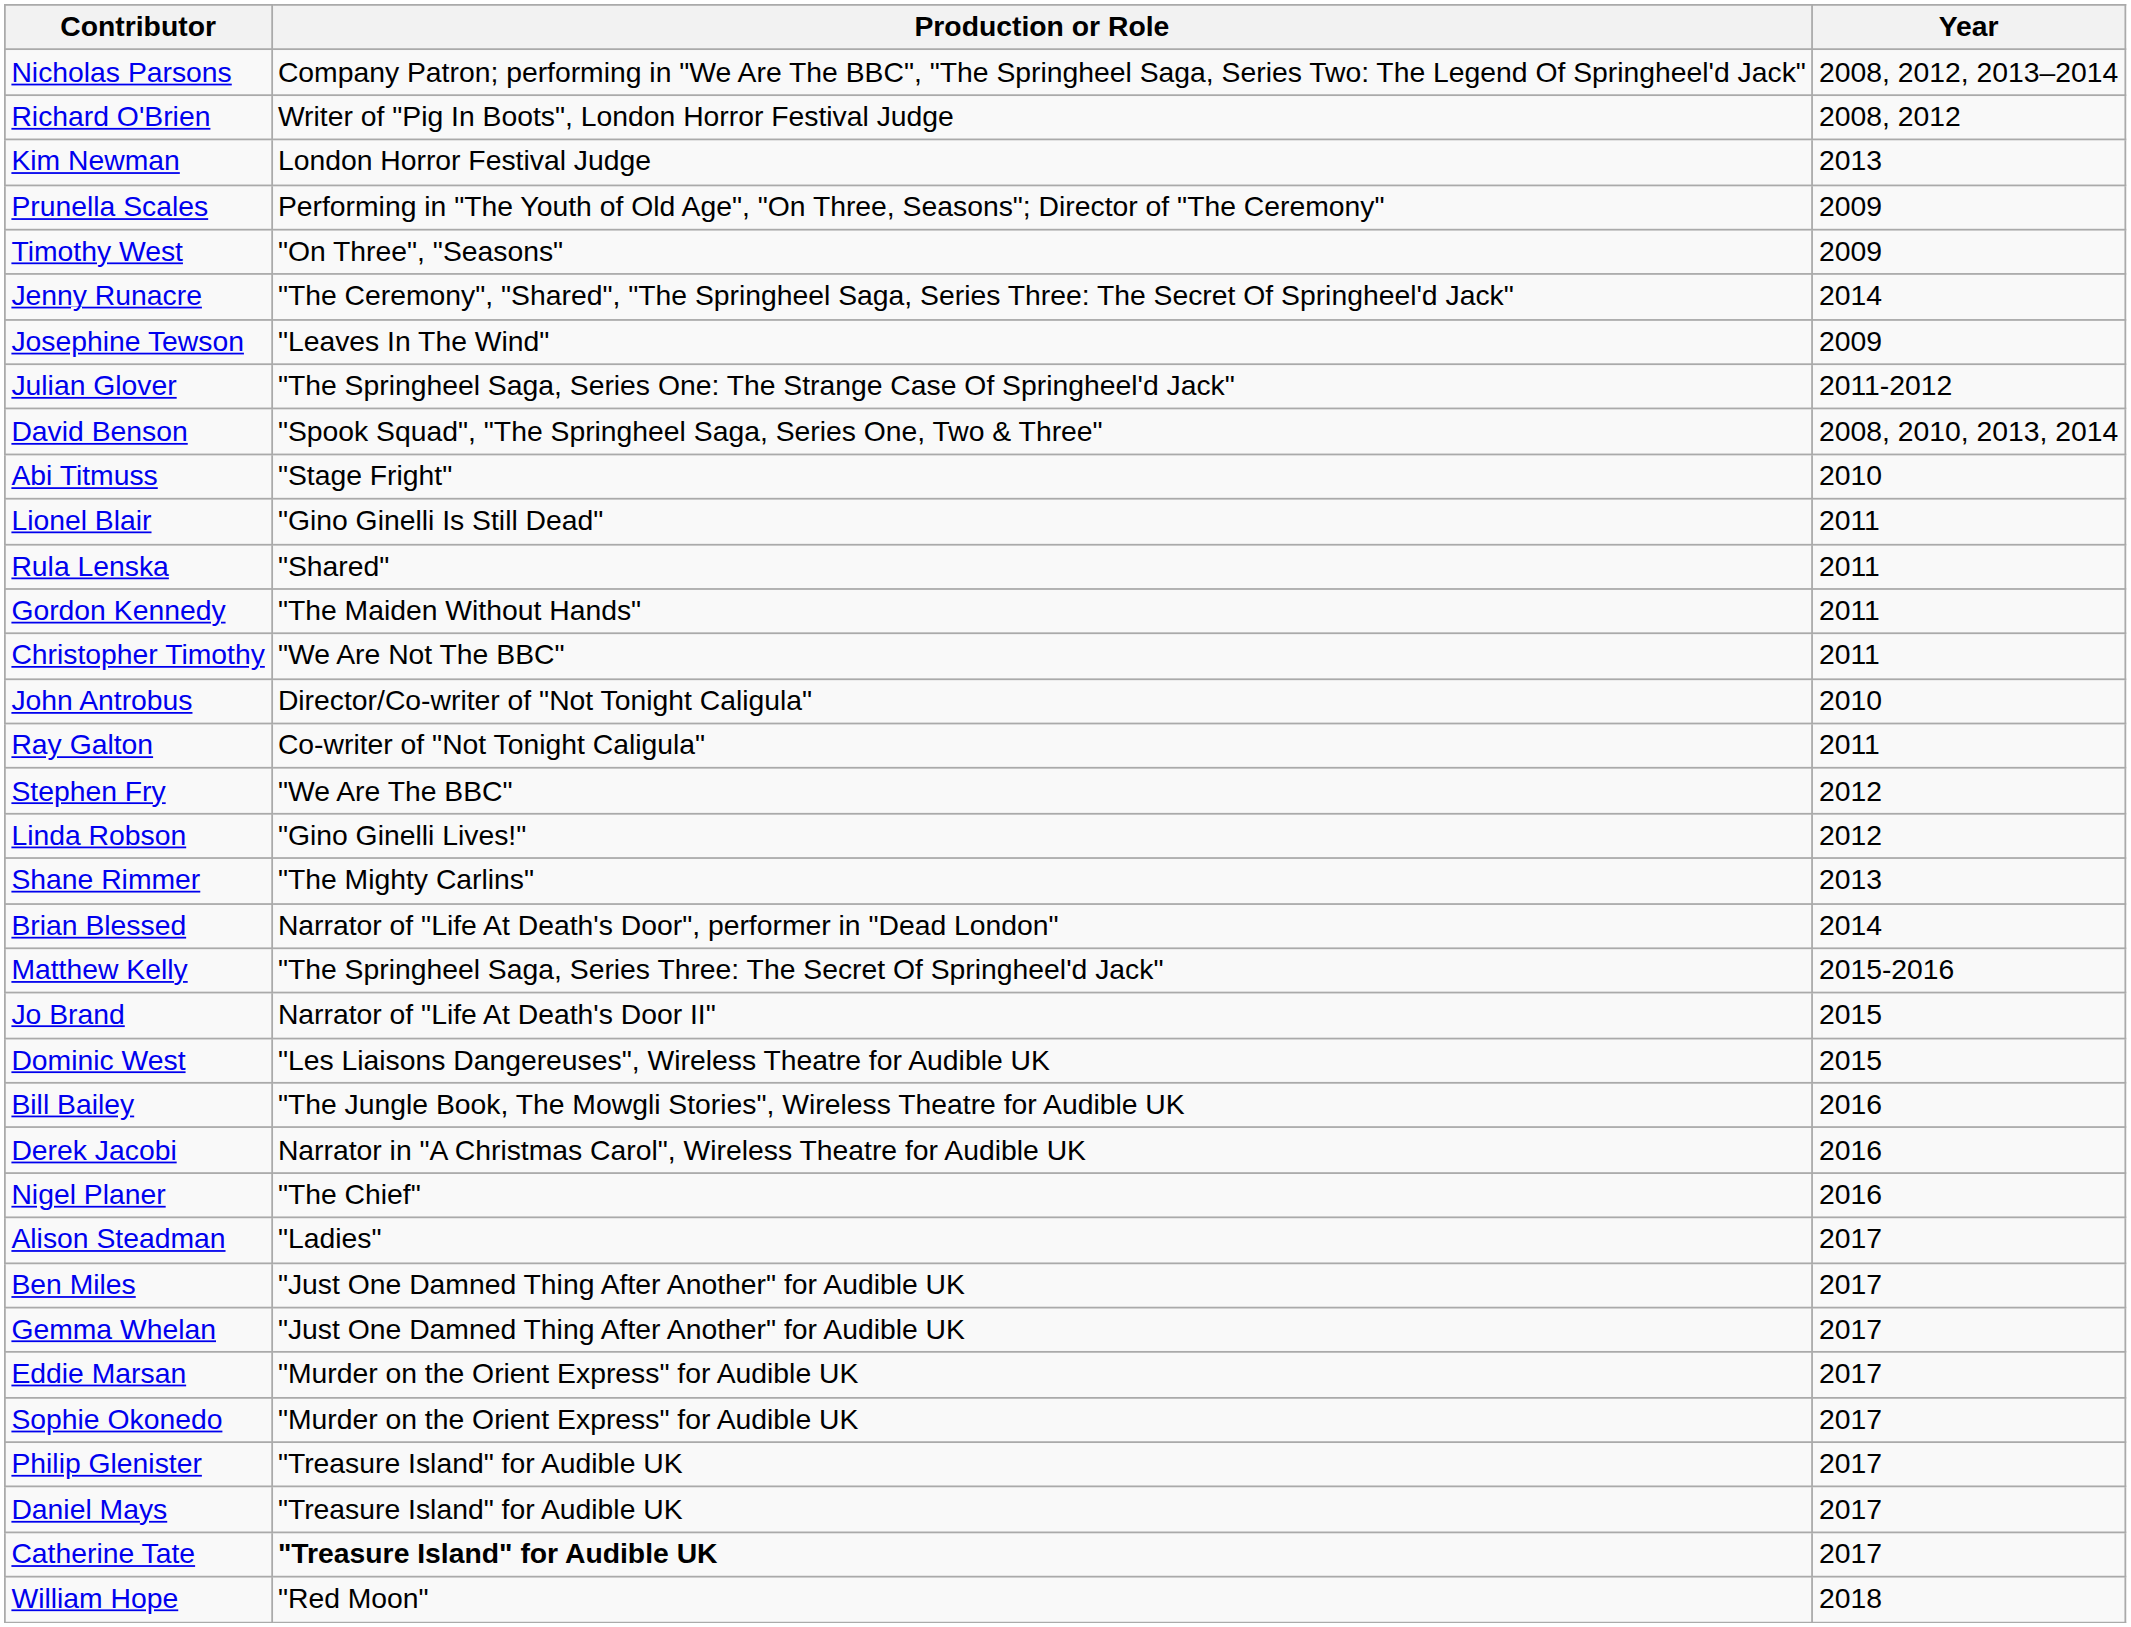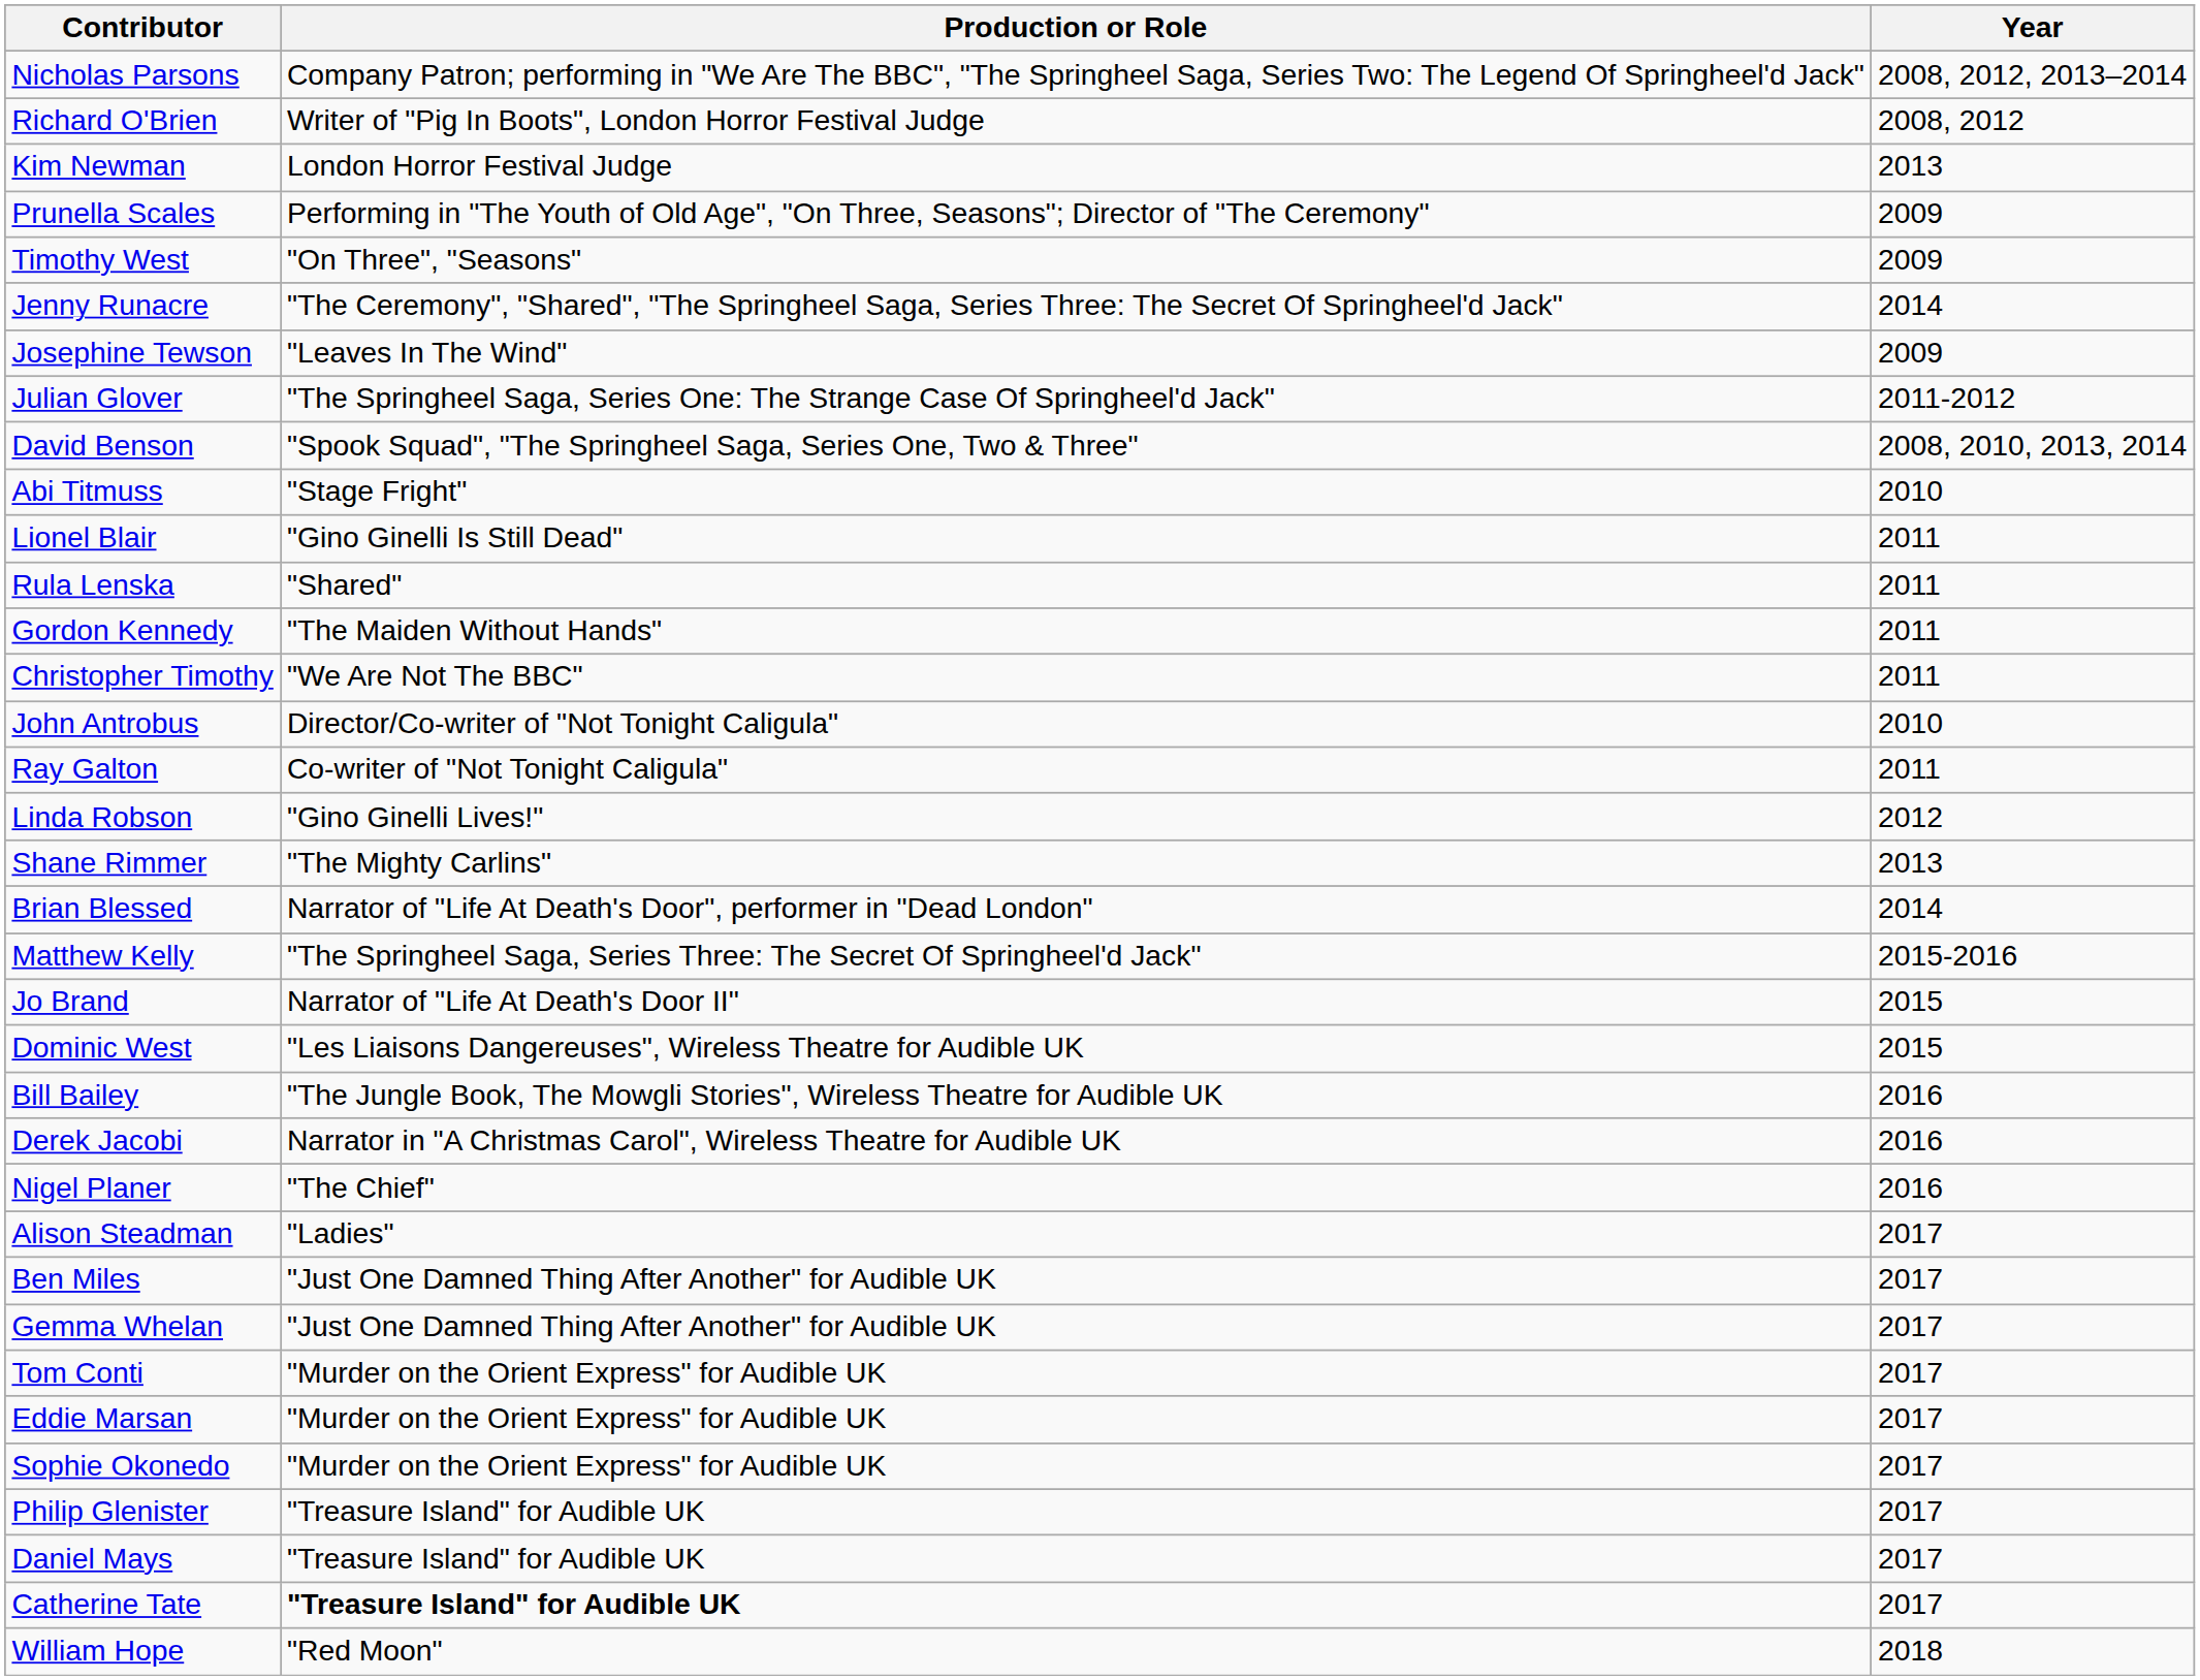- row: Stephen Fry | "We Are The BBC" | 2012
+ row: Tom Conti | "Murder on the Orient Express" for Audible UK | 2017
